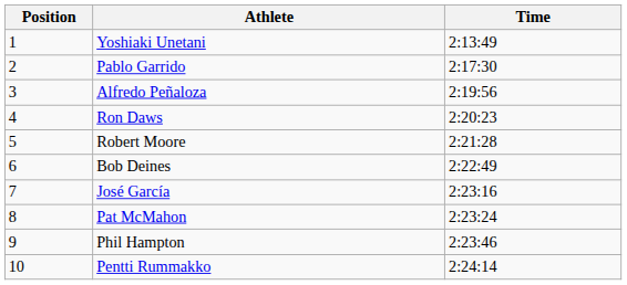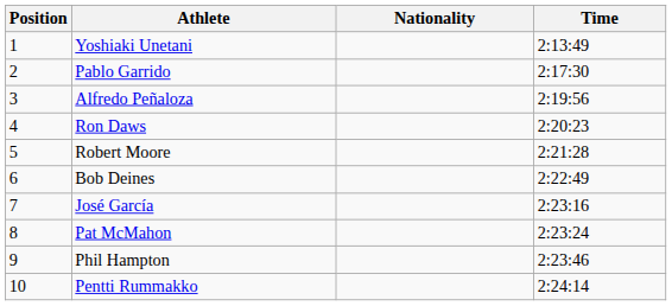+ column: Nationality
